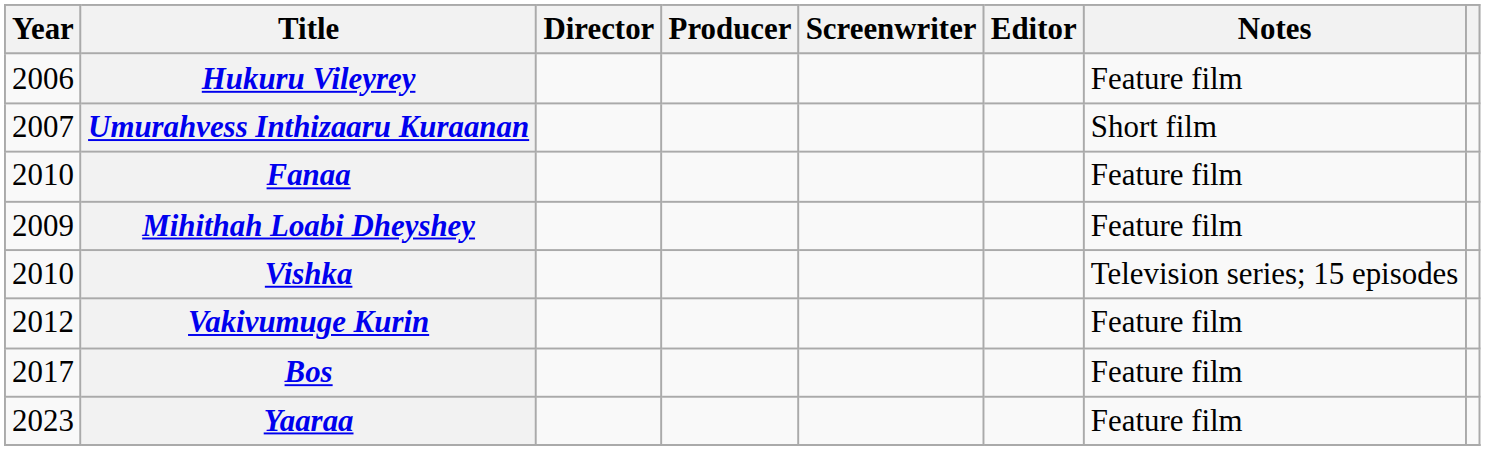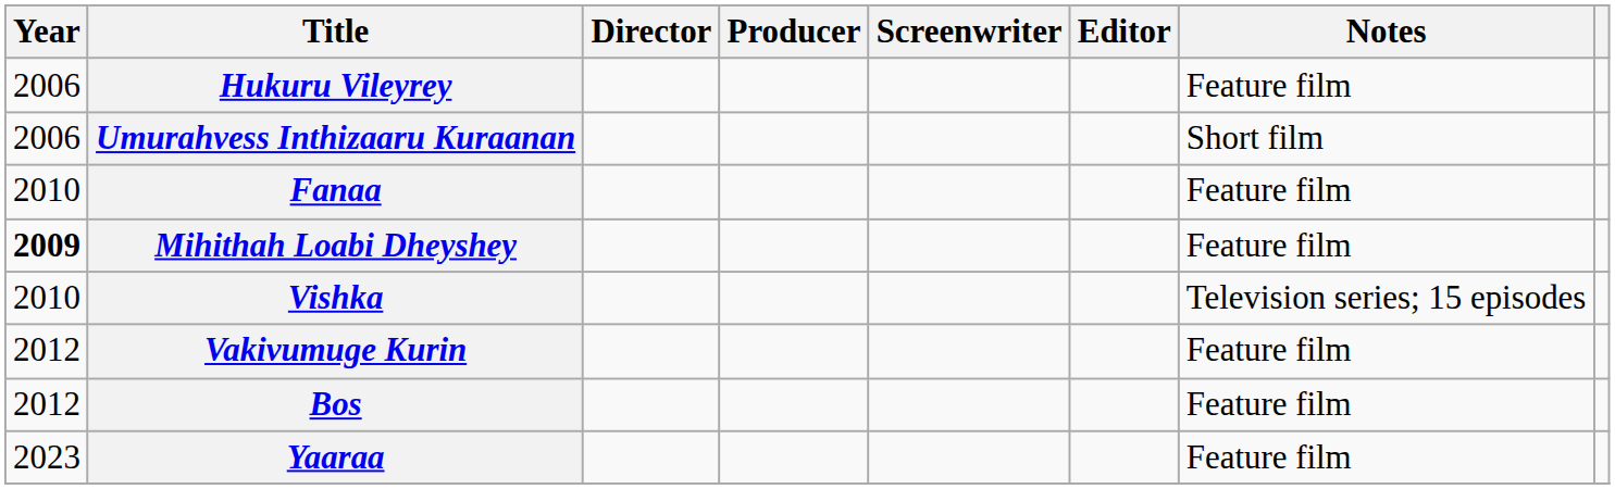Umurahvess Inthizaaru Kuraanan | Year: 2007 -> 2006
Mihithah Loabi Dheyshey | Year: normal -> bold
Bos | Year: 2017 -> 2012
